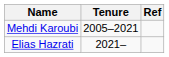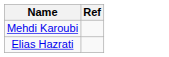- column: Tenure | 2005–2021 | 2021–
